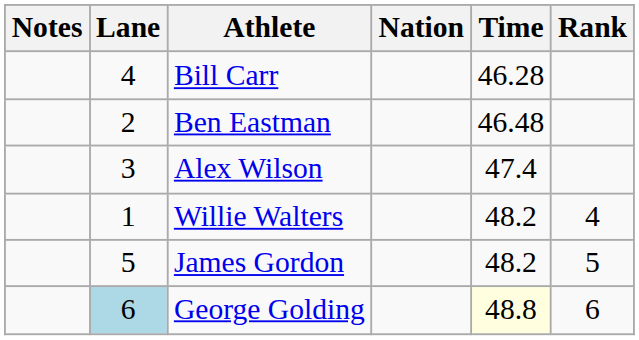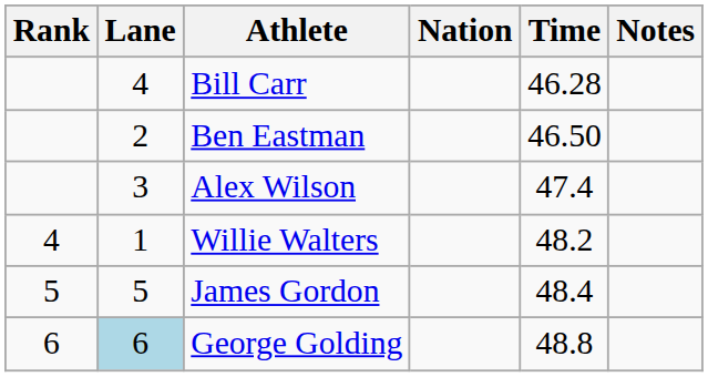columns swapped: Rank <-> Notes
Ben Eastman | Time: 46.48 -> 46.50
James Gordon | Time: 48.2 -> 48.4
George Golding | Time: lightyellow background -> no background
